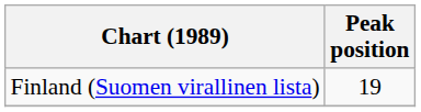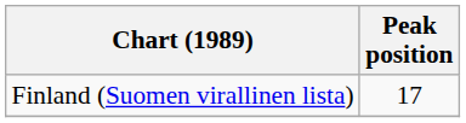Finland (Suomen virallinen lista) | Peak position: 19 -> 17
